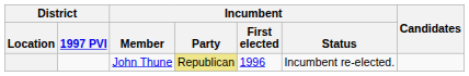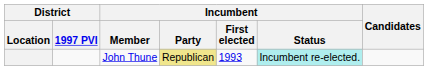John Thune | Incumbent / First elected: 1996 -> 1993
John Thune | Incumbent / Status: no background -> paleturquoise background
